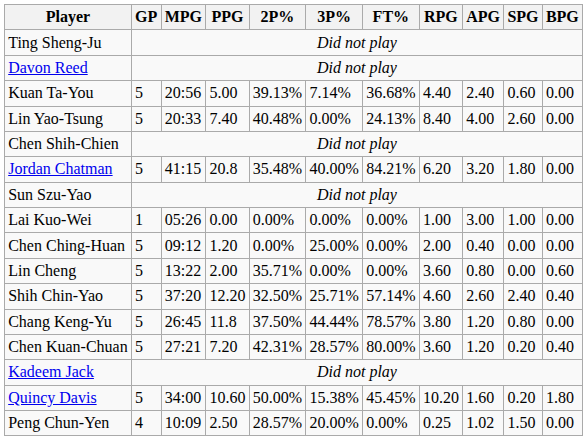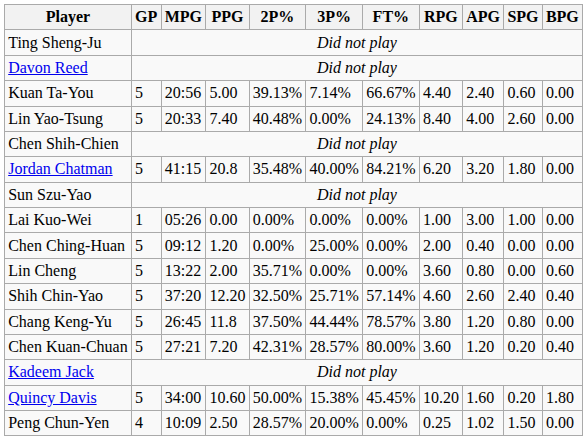Kuan Ta-You | FT%: 36.68% -> 66.67%
